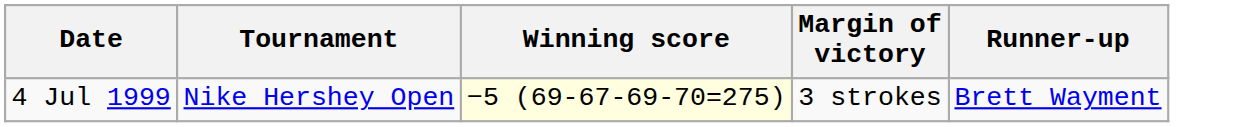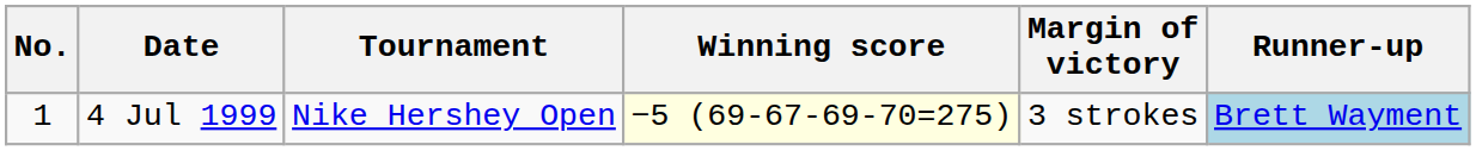+ column: No. | 1
4 Jul 1999 | Runner-up: no background -> lightblue background
